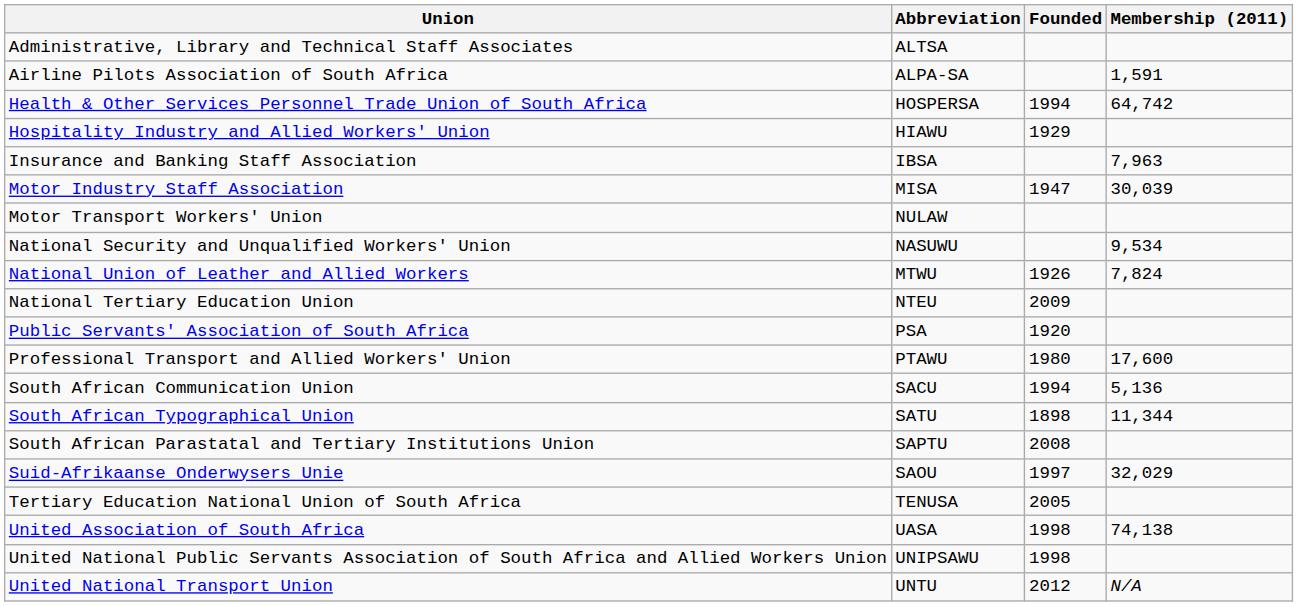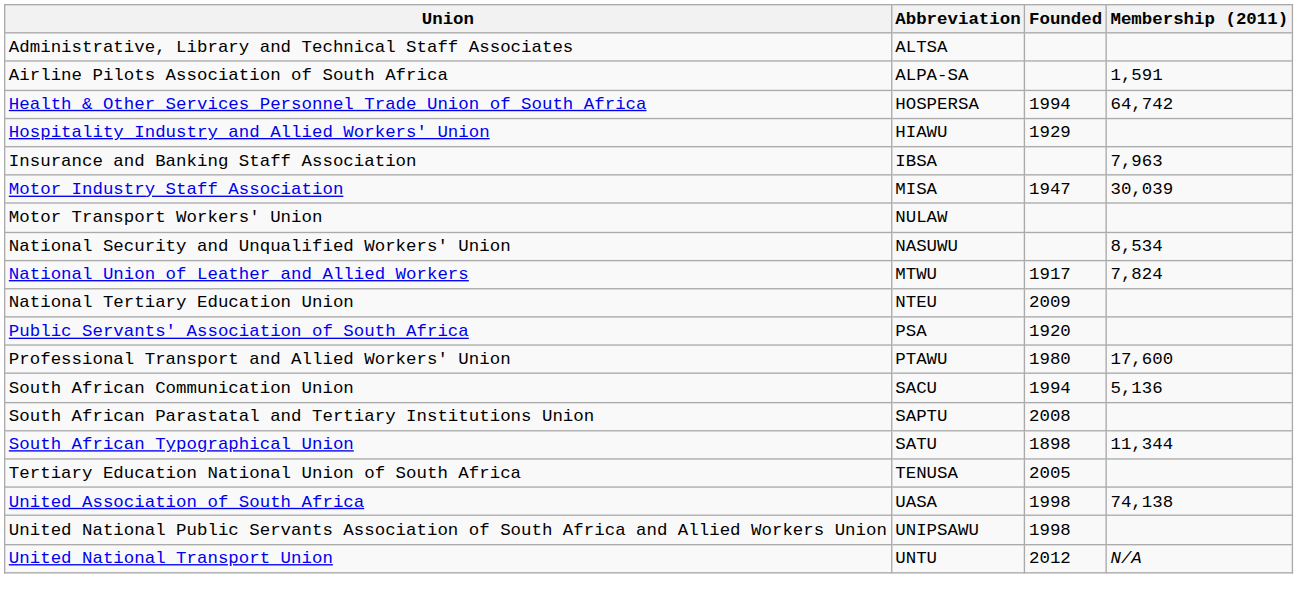National Security and Unqualified Workers' Union | Membership (2011): 9,534 -> 8,534
National Union of Leather and Allied Workers | Founded: 1926 -> 1917
rows swapped: South African Parastatal and Tertiary Institutions Union <-> South African Typographical Union
- row: Suid-Afrikaanse Onderwysers Unie | SAOU | 1997 | 32,029
